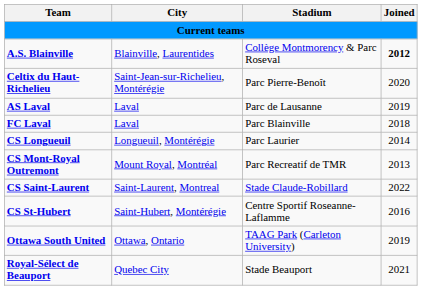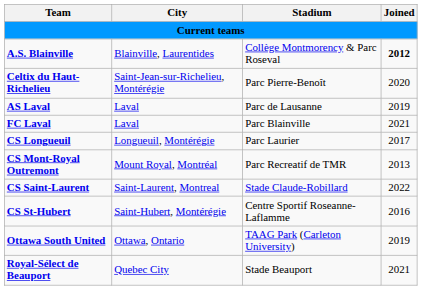FC Laval | Joined: 2018 -> 2021
CS Longueuil | Joined: 2014 -> 2017
